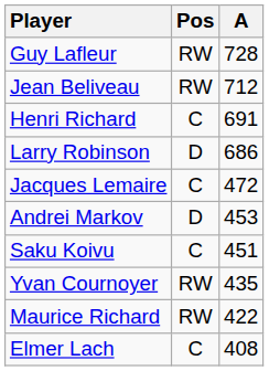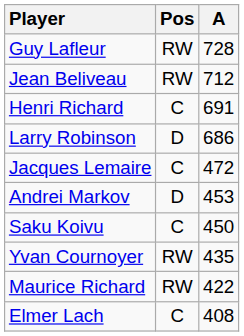Saku Koivu | A: 451 -> 450
